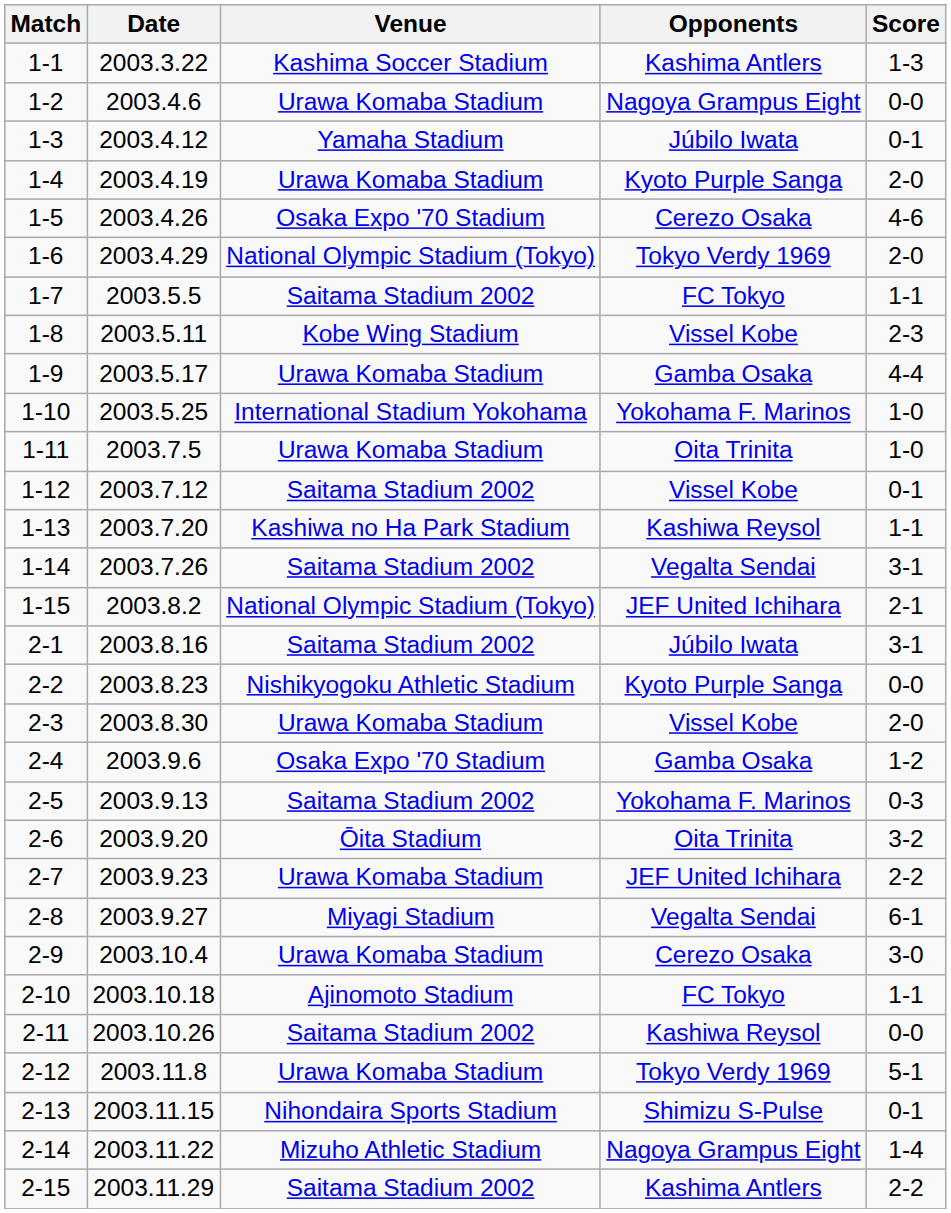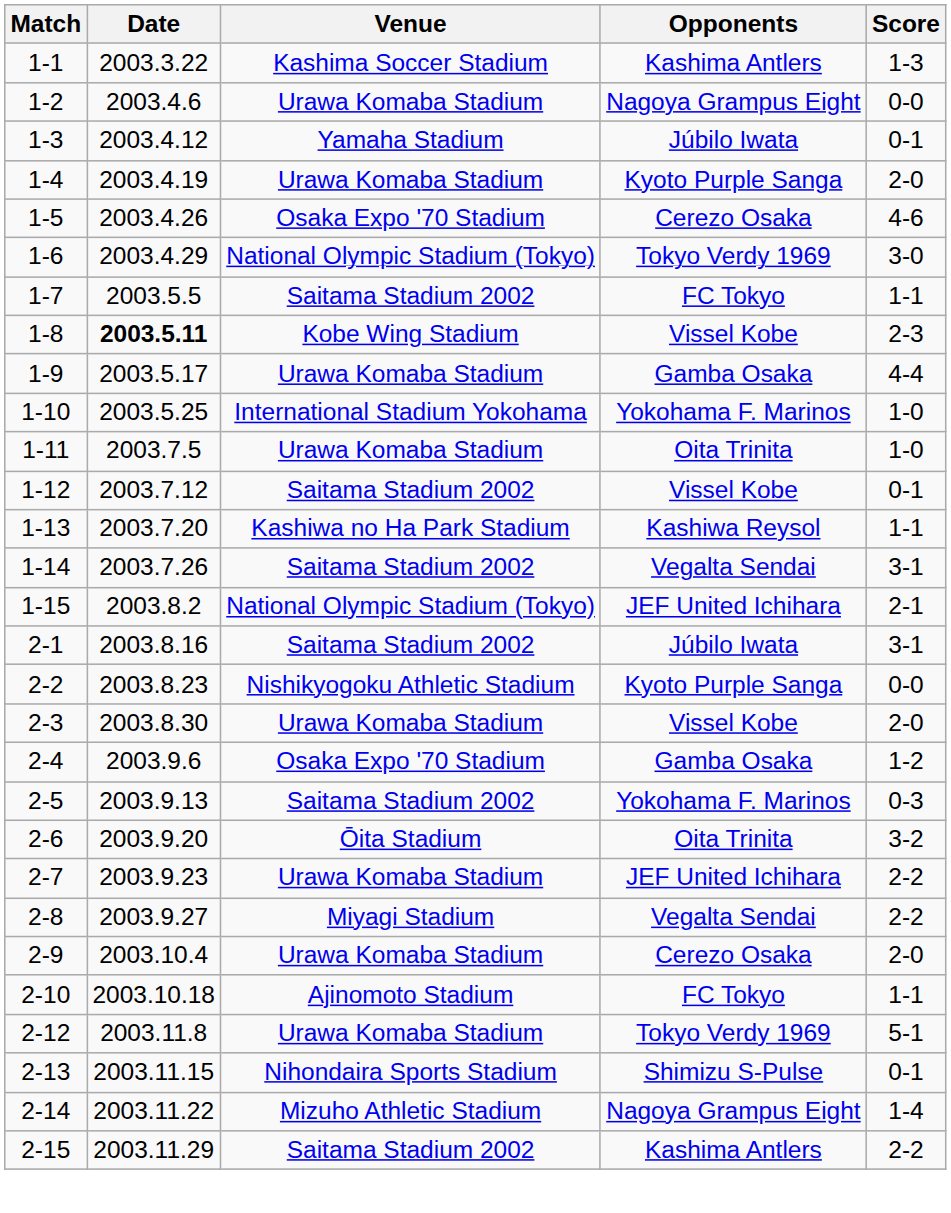1-6 | Score: 2-0 -> 3-0
1-8 | Date: normal -> bold
2-8 | Score: 6-1 -> 2-2
2-9 | Score: 3-0 -> 2-0
- row: 2-11 | 2003.10.26 | Saitama Stadium 2002 | Kashiwa Reysol | 0-0
